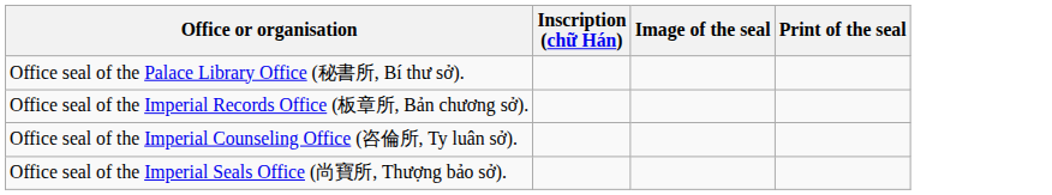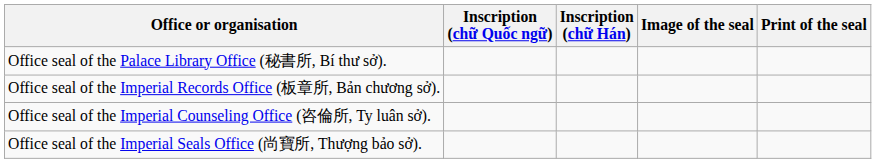+ column: Inscription (chữ Quốc ngữ)
